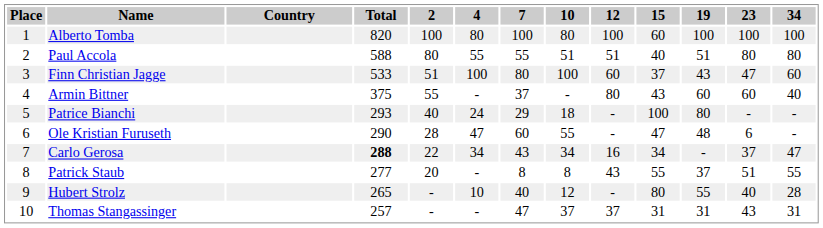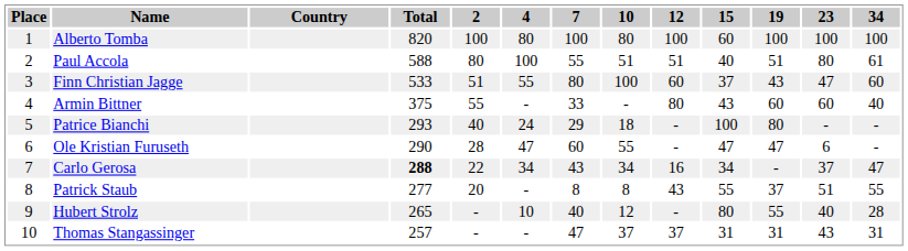Paul Accola | 4: 55 -> 100
Paul Accola | 34: 80 -> 61
Finn Christian Jagge | 4: 100 -> 55
Armin Bittner | 7: 37 -> 33
Ole Kristian Furuseth | 19: 48 -> 47
